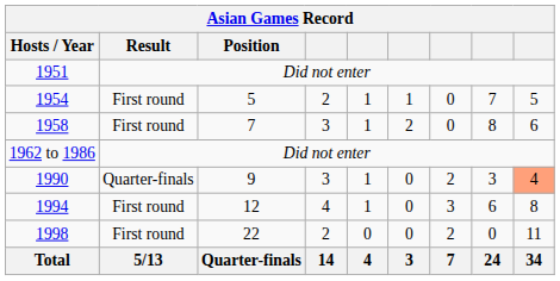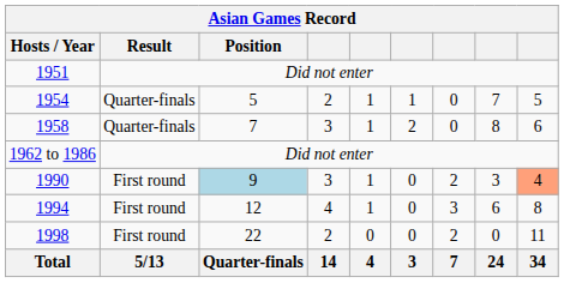1954 | Result: First round -> Quarter-finals
1958 | Result: First round -> Quarter-finals
1990 | Result: Quarter-finals -> First round
1990 | Position: no background -> lightblue background
